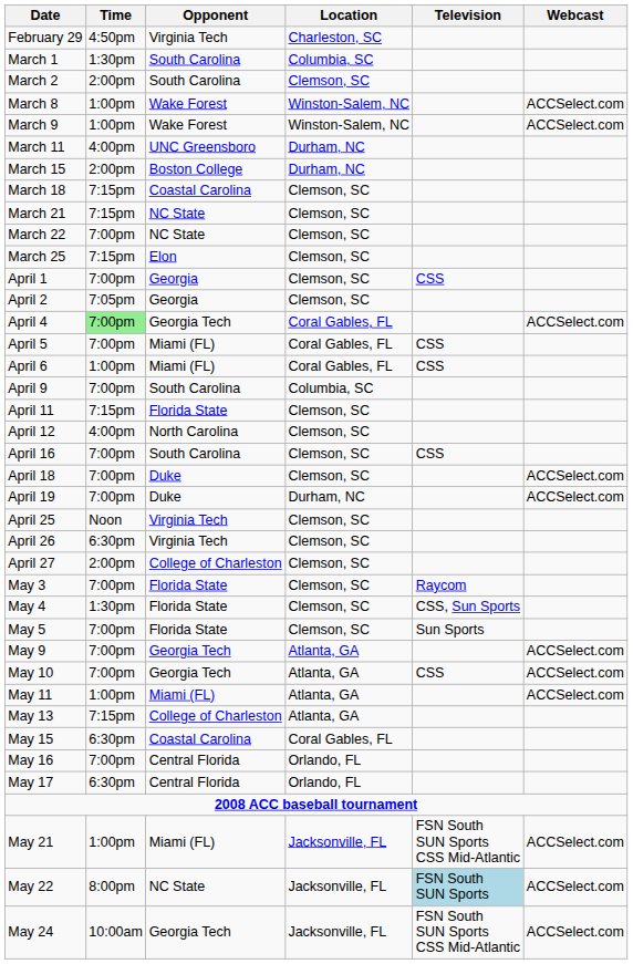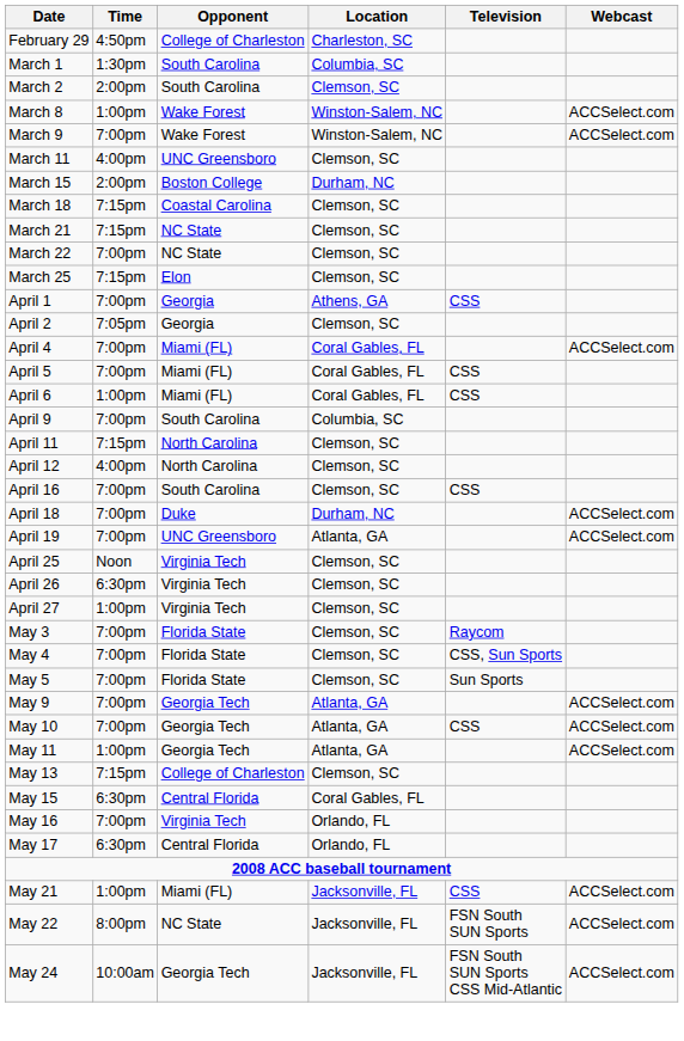February 29 | Opponent: Virginia Tech -> College of Charleston
March 9 | Time: 1:00pm -> 7:00pm
March 11 | Location: Durham, NC -> Clemson, SC
April 1 | Location: Clemson, SC -> Athens, GA
April 4 | Time: lightgreen background -> no background
April 4 | Opponent: Georgia Tech -> Miami (FL)
April 11 | Opponent: Florida State -> North Carolina
April 18 | Location: Clemson, SC -> Durham, NC
April 19 | Opponent: Duke -> UNC Greensboro
April 19 | Location: Durham, NC -> Atlanta, GA
April 27 | Time: 2:00pm -> 1:00pm
April 27 | Opponent: College of Charleston -> Virginia Tech
May 4 | Time: 1:30pm -> 7:00pm
May 11 | Opponent: Miami (FL) -> Georgia Tech
May 13 | Location: Atlanta, GA -> Clemson, SC
May 15 | Opponent: Coastal Carolina -> Central Florida
May 16 | Opponent: Central Florida -> Virginia Tech
May 21 | Television: FSN South SUN Sports CSS Mid-Atlantic -> CSS
May 22 | Television: lightblue background -> no background
